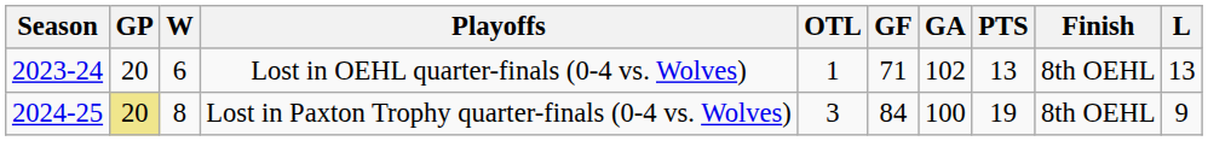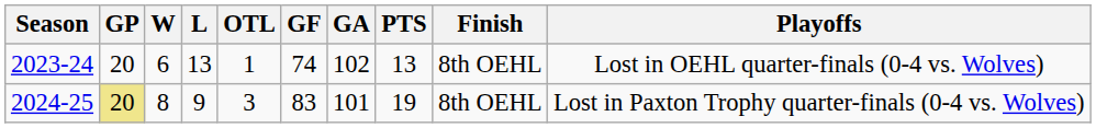columns swapped: L <-> Playoffs
2023-24 | GF: 71 -> 74
2024-25 | GF: 84 -> 83
2024-25 | GA: 100 -> 101
